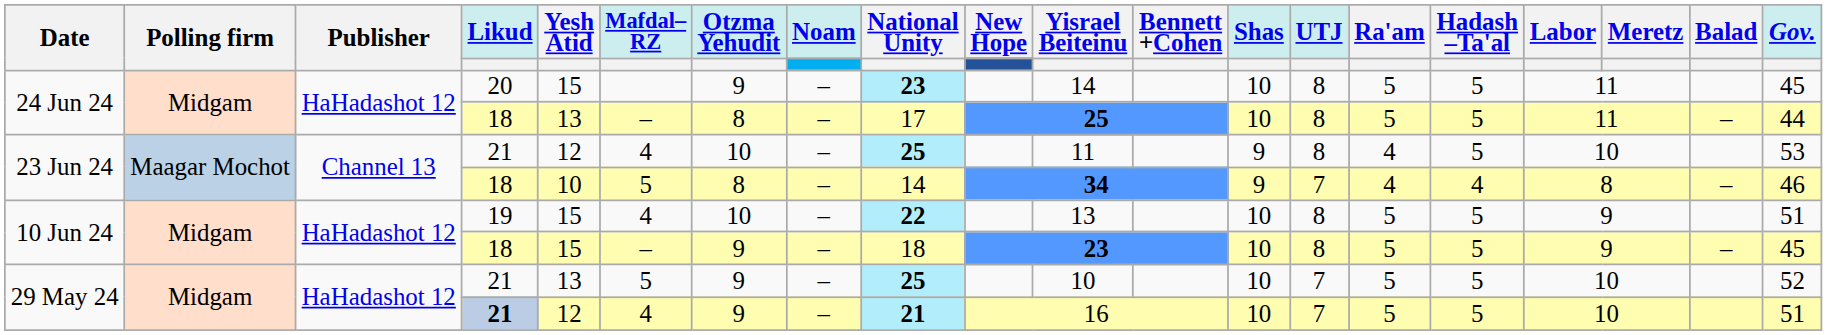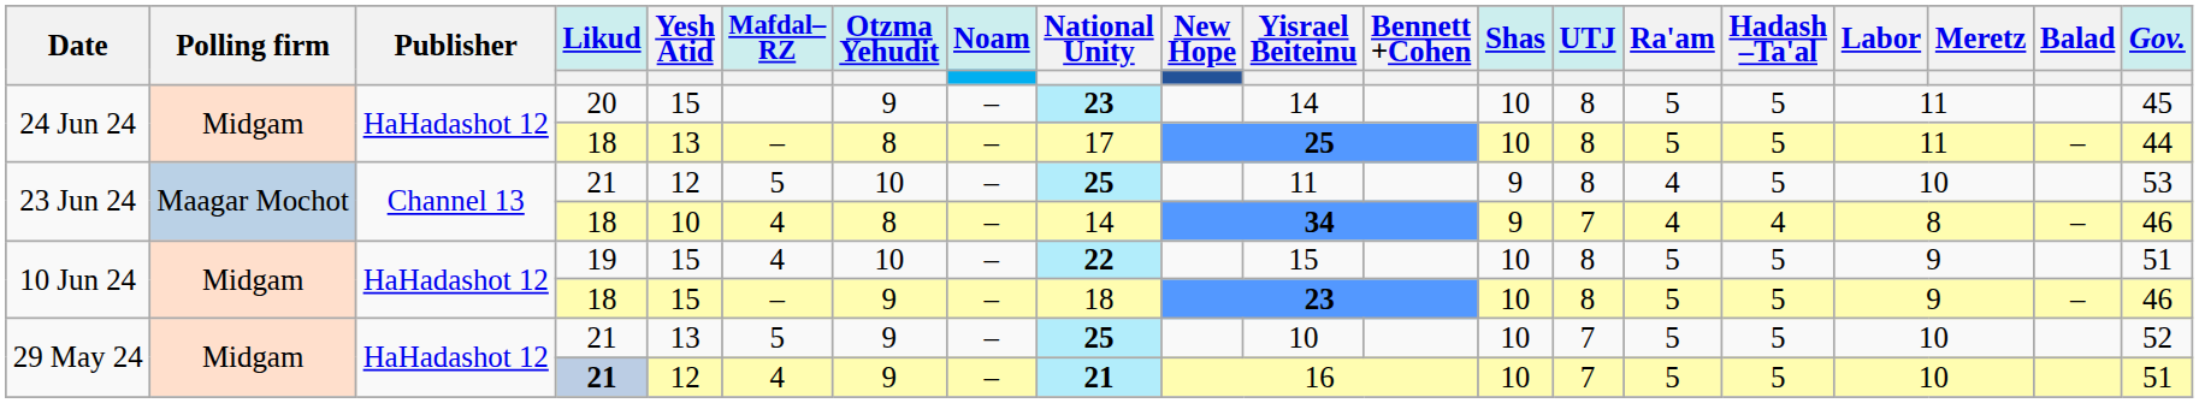23 Jun 24 / 21 | Mafdal– RZ: 4 -> 5
23 Jun 24 / 18 | Mafdal– RZ: 5 -> 4
10 Jun 24 / 19 | Yisrael Beiteinu: 13 -> 15
10 Jun 24 / 18 | Gov.: 45 -> 46
